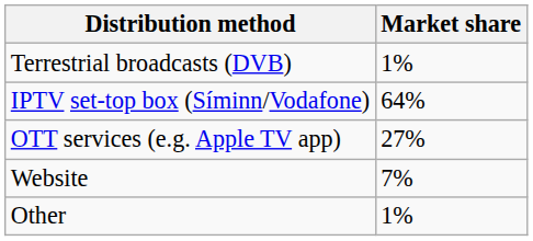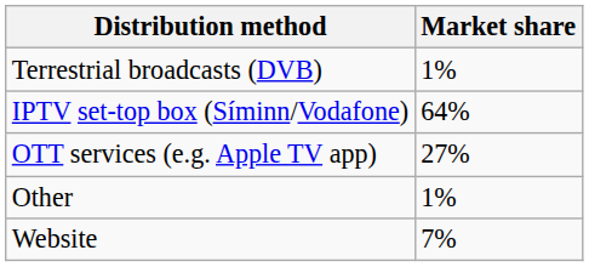rows swapped: Website <-> Other
